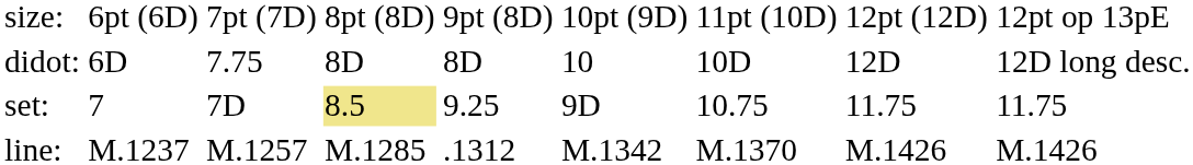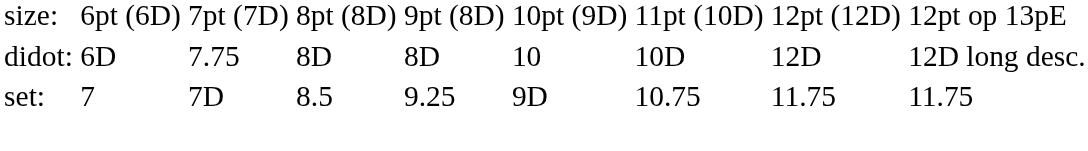set: | column 4: khaki background -> no background
- row: line: | M.1237 | M.1257 | M.1285 | .1312 | M.1342 | M.1370 | M.1426 | M.1426
